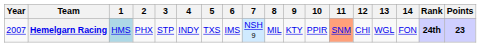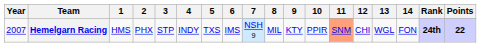Hemelgarn Racing | 1: lightblue background -> no background
Hemelgarn Racing | Points: 23 -> 22
